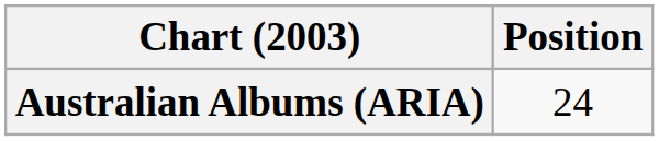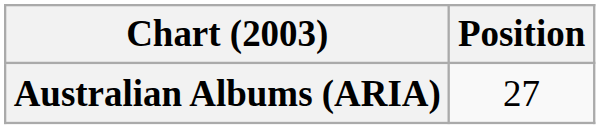Australian Albums (ARIA) | Position: 24 -> 27
